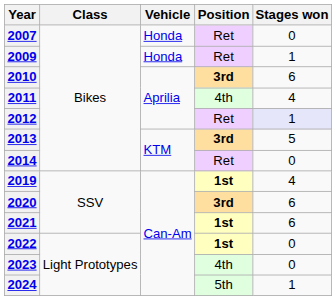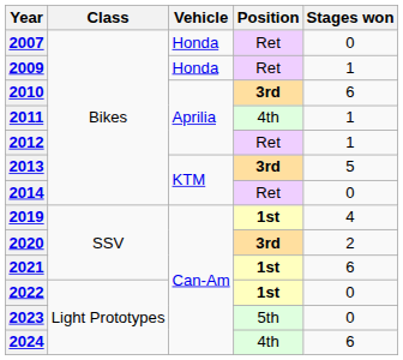2011 | Stages won: 4 -> 1
2012 | Stages won: lavender background -> no background
2020 | Stages won: 6 -> 2
2023 | Position: 4th -> 5th
2024 | Position: 5th -> 4th
2024 | Stages won: 1 -> 6
